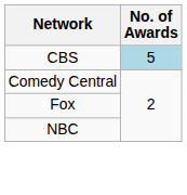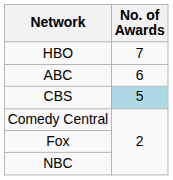+ row: HBO | 7
+ row: ABC | 6
